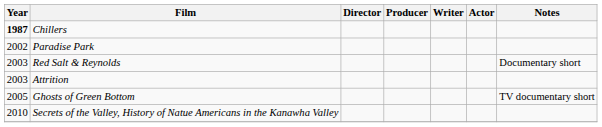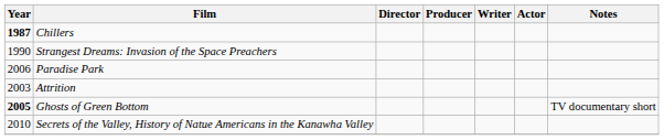+ row: 1990 | Strangest Dreams: Invasion of the Space Preachers
Paradise Park | Year: 2002 -> 2006
- row: 2003 | Red Salt & Reynolds | Documentary short
Ghosts of Green Bottom | Year: normal -> bold
